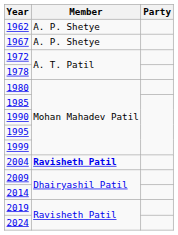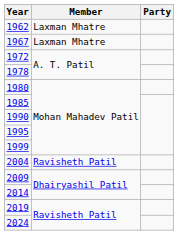1962 | Member: A. P. Shetye -> Laxman Mhatre
1967 | Member: A. P. Shetye -> Laxman Mhatre
2004 | Member: bold -> normal
